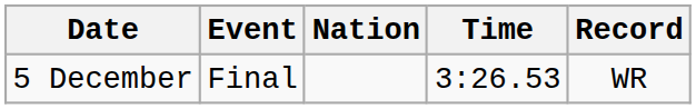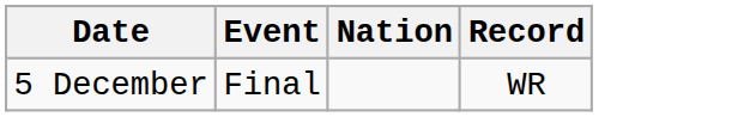- column: Time | 3:26.53
